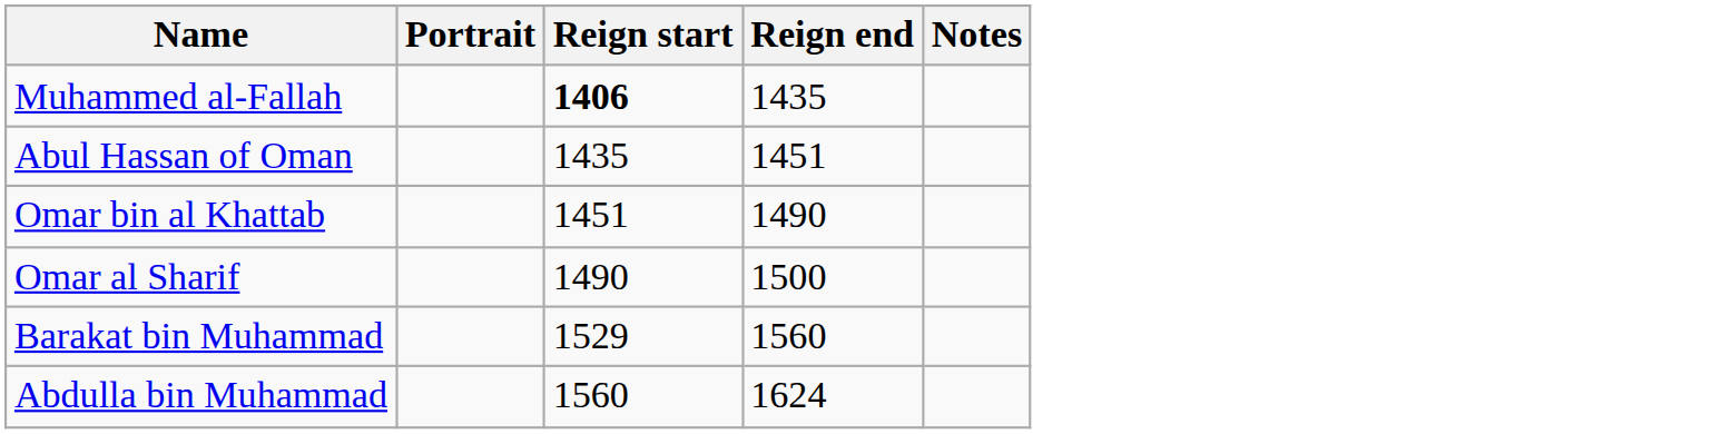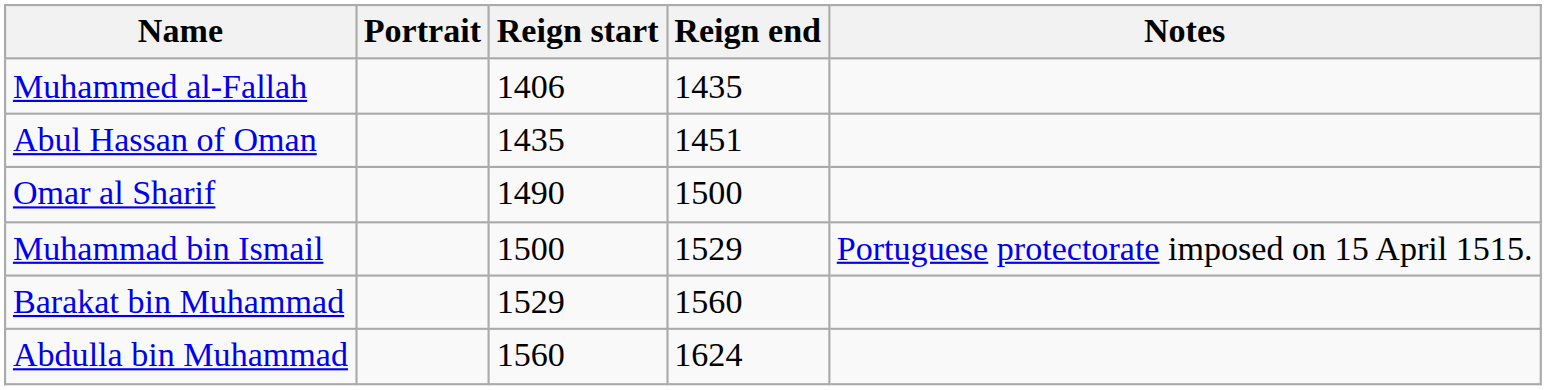Muhammed al-Fallah | Reign start: bold -> normal
- row: Omar bin al Khattab | 1451 | 1490
+ row: Muhammad bin Ismail | 1500 | 1529 | Portuguese protectorate imposed on 15 April 1515.
